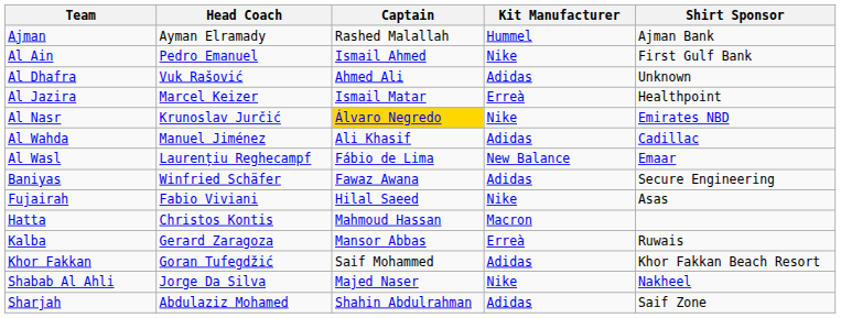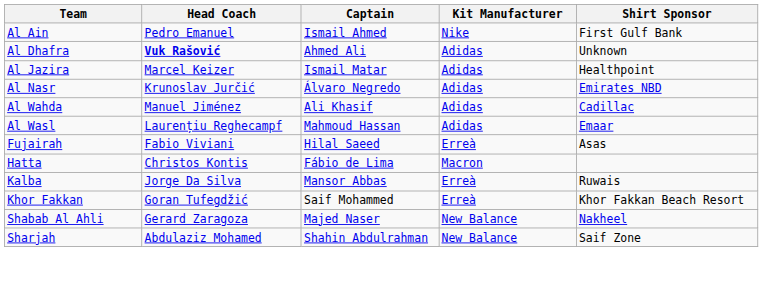- row: Ajman | Ayman Elramady | Rashed Malallah | Hummel | Ajman Bank
Al Dhafra | Head Coach: normal -> bold
Al Jazira | Kit Manufacturer: Erreà -> Adidas
Al Nasr | Captain: gold background -> no background
Al Nasr | Kit Manufacturer: Nike -> Adidas
Al Wasl | Captain: Fábio de Lima -> Mahmoud Hassan
Al Wasl | Kit Manufacturer: New Balance -> Adidas
- row: Baniyas | Winfried Schäfer | Fawaz Awana | Adidas | Secure Engineering
Fujairah | Kit Manufacturer: Nike -> Erreà
Hatta | Captain: Mahmoud Hassan -> Fábio de Lima
Kalba | Head Coach: Gerard Zaragoza -> Jorge Da Silva
Khor Fakkan | Kit Manufacturer: Adidas -> Erreà
Shabab Al Ahli | Head Coach: Jorge Da Silva -> Gerard Zaragoza
Shabab Al Ahli | Kit Manufacturer: Nike -> New Balance
Sharjah | Kit Manufacturer: Adidas -> New Balance
